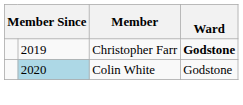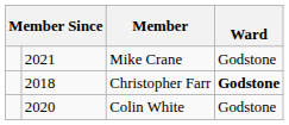+ row: 2021 | Mike Crane | Godstone
Christopher Farr | column 2: 2019 -> 2018
Colin White | column 2: lightblue background -> no background
